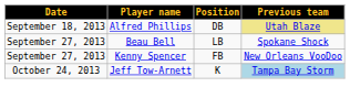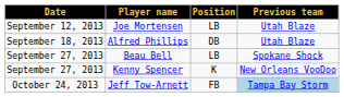+ row: September 12, 2013 | Joe Mortensen | LB | Utah Blaze
Alfred Phillips | Previous team: khaki background -> no background
Kenny Spencer | Position: FB -> K
Jeff Tow-Arnett | Position: K -> FB
